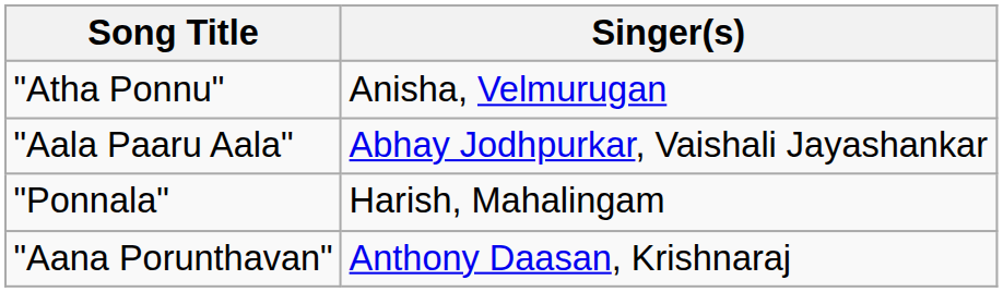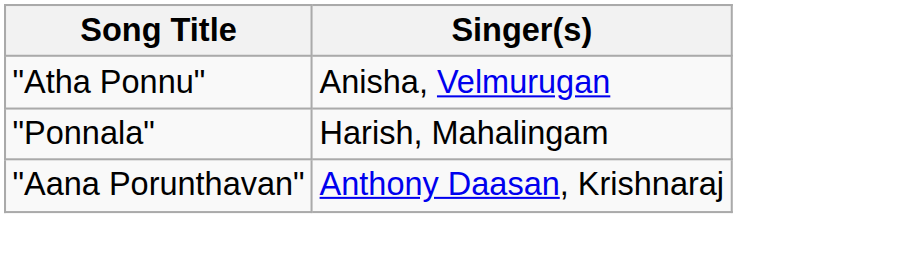- row: "Aala Paaru Aala" | Abhay Jodhpurkar, Vaishali Jayashankar
